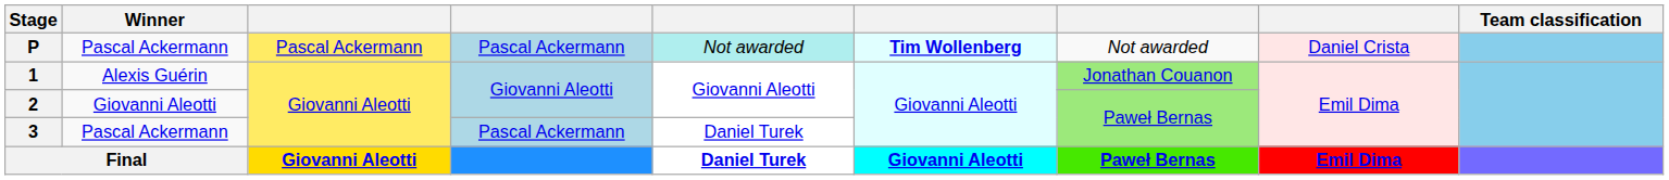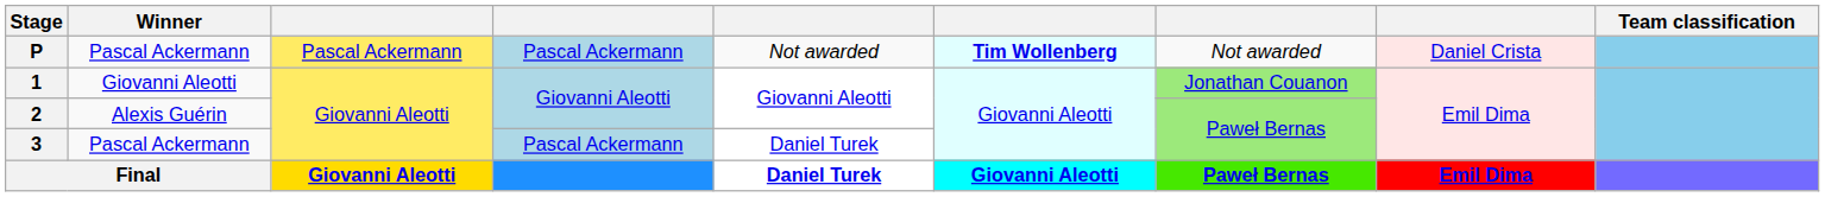P | column 5: paleturquoise background -> no background
1 | Winner: Alexis Guérin -> Giovanni Aleotti
2 | Winner: Giovanni Aleotti -> Alexis Guérin
